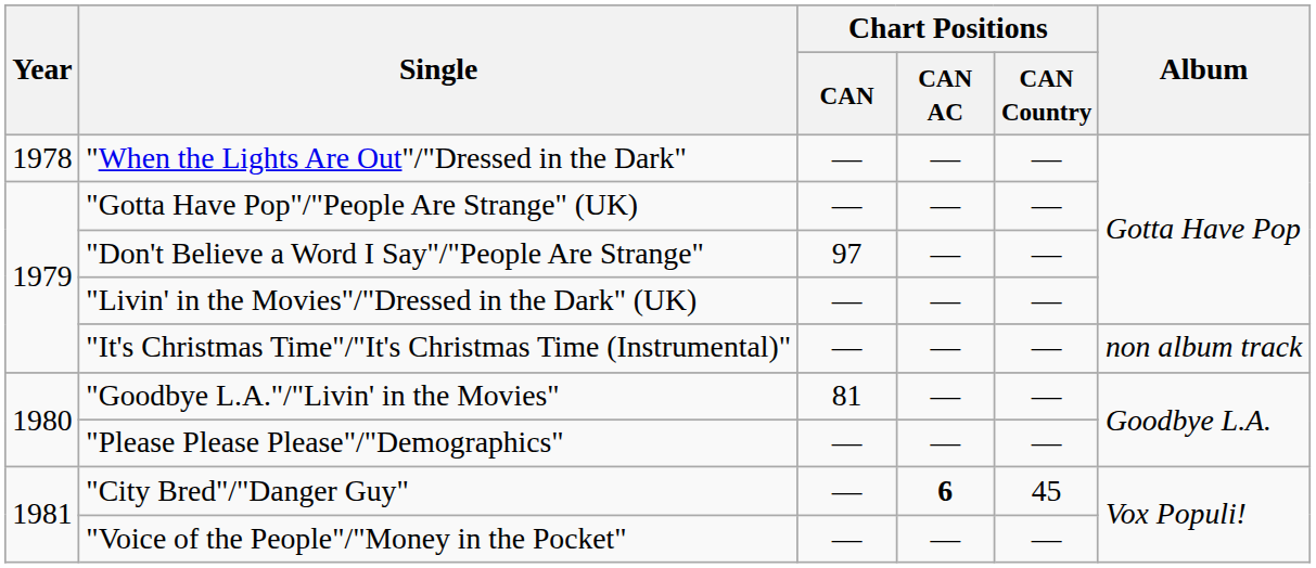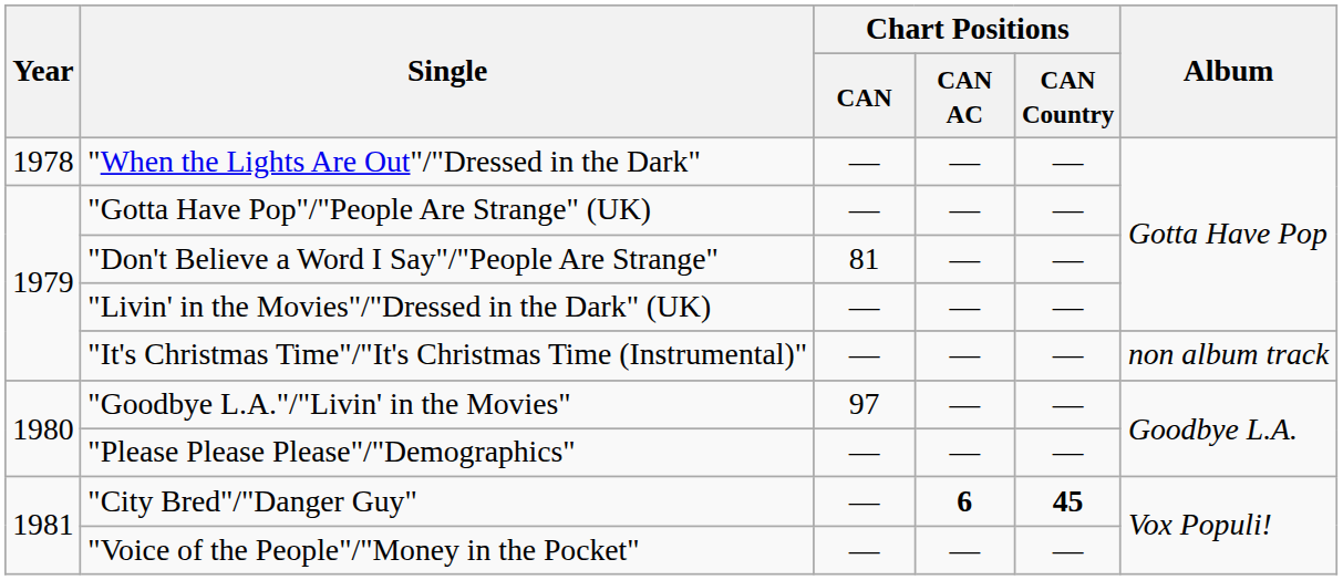"Don't Believe a Word I Say"/"People Are Strange" | Chart Positions / CAN: 97 -> 81
"Goodbye L.A."/"Livin' in the Movies" | Chart Positions / CAN: 81 -> 97
"City Bred"/"Danger Guy" | Chart Positions / CAN Country: normal -> bold
